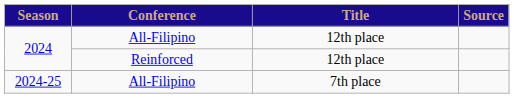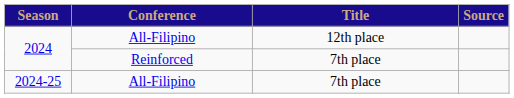2024 / Reinforced | Title: 12th place -> 7th place
